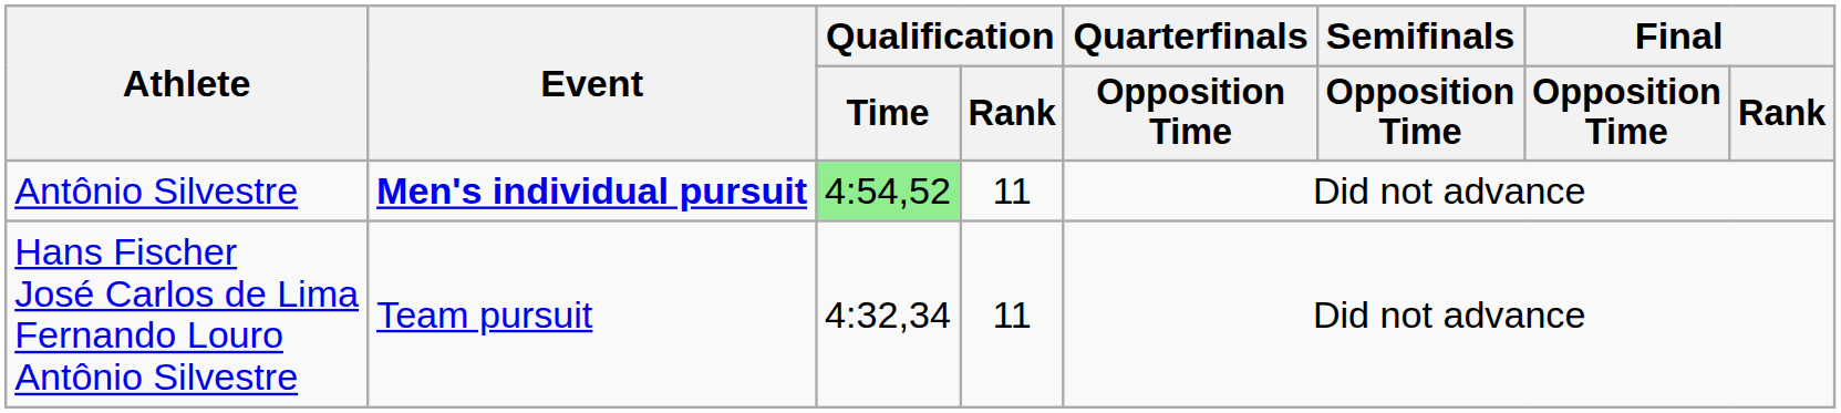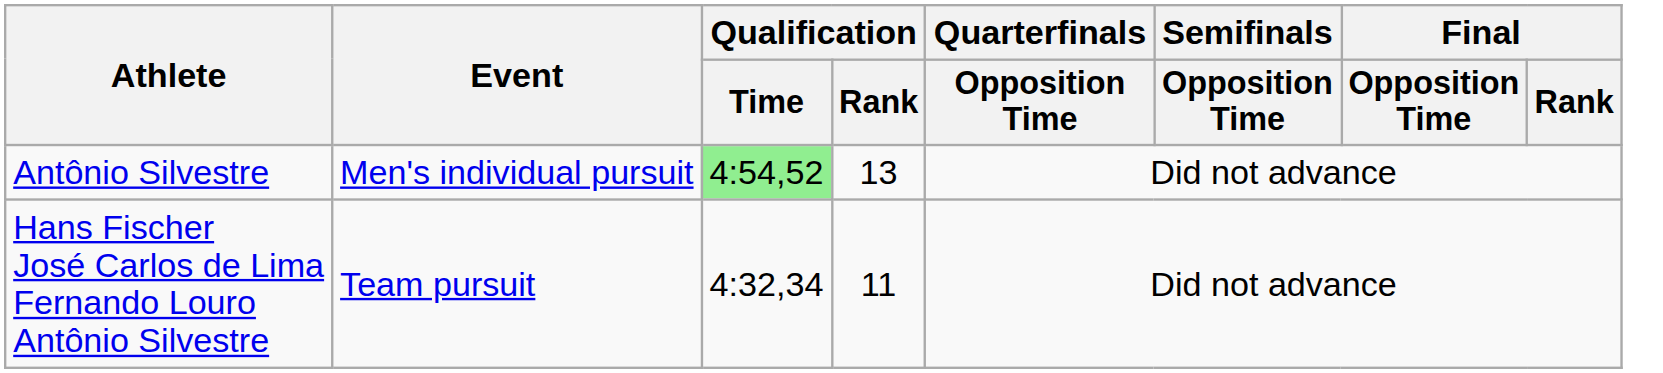Antônio Silvestre | Event: bold -> normal
Antônio Silvestre | Qualification / Rank: 11 -> 13
